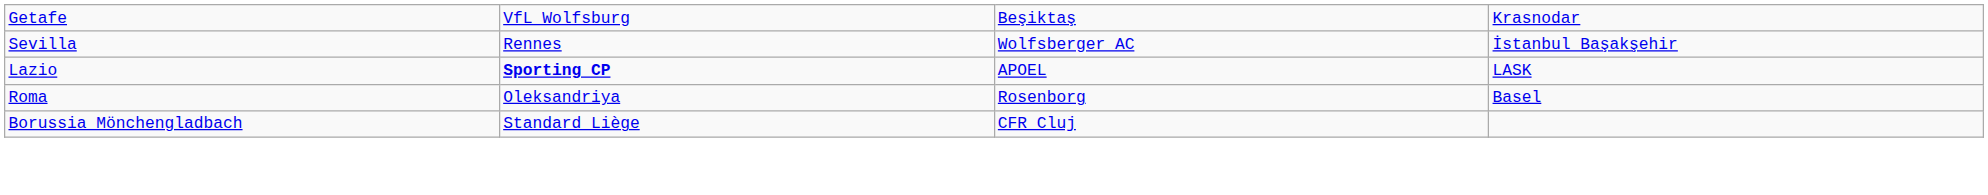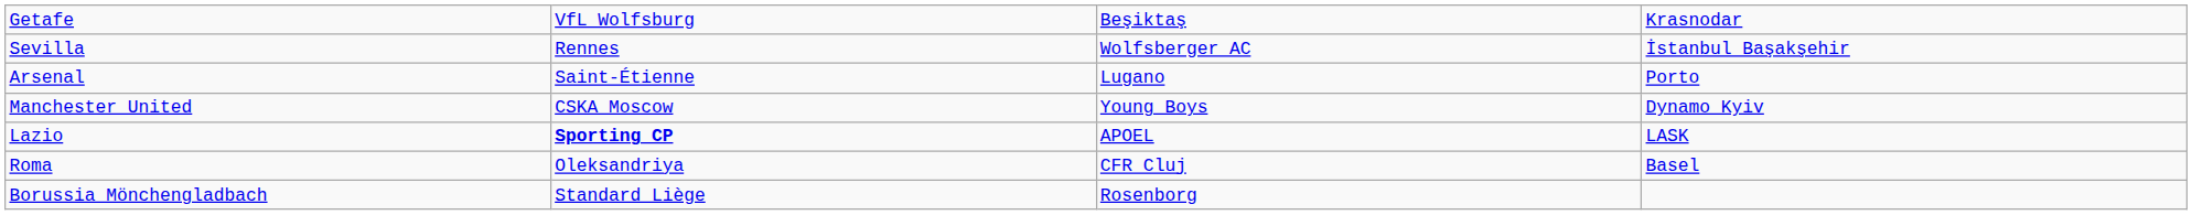+ row: Arsenal | Saint-Étienne | Lugano | Porto
+ row: Manchester United | CSKA Moscow | Young Boys | Dynamo Kyiv
Roma | column 3: Rosenborg -> CFR Cluj
Borussia Mönchengladbach | column 3: CFR Cluj -> Rosenborg
